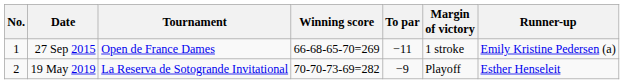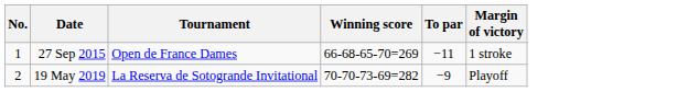- column: Runner-up | Emily Kristine Pedersen (a) | Esther Henseleit
